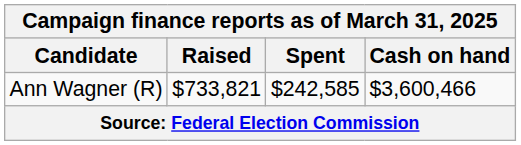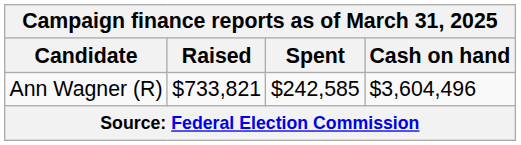Ann Wagner (R) | Cash on hand: $3,600,466 -> $3,604,496
